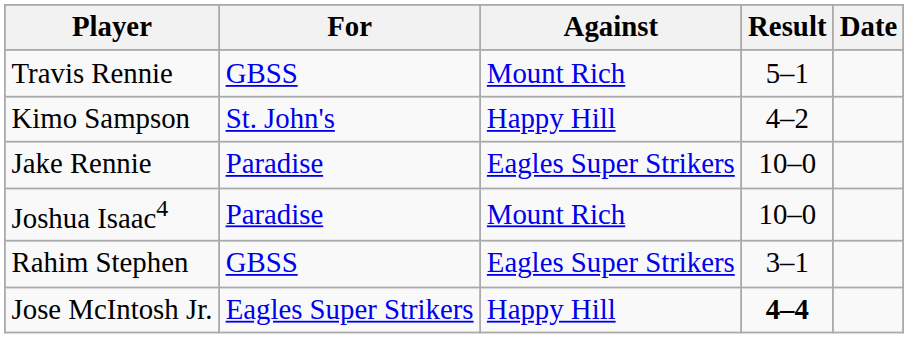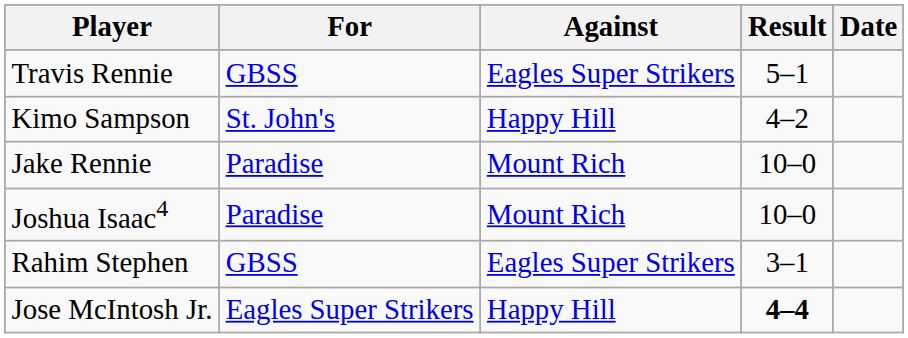Travis Rennie | Against: Mount Rich -> Eagles Super Strikers
Jake Rennie | Against: Eagles Super Strikers -> Mount Rich
